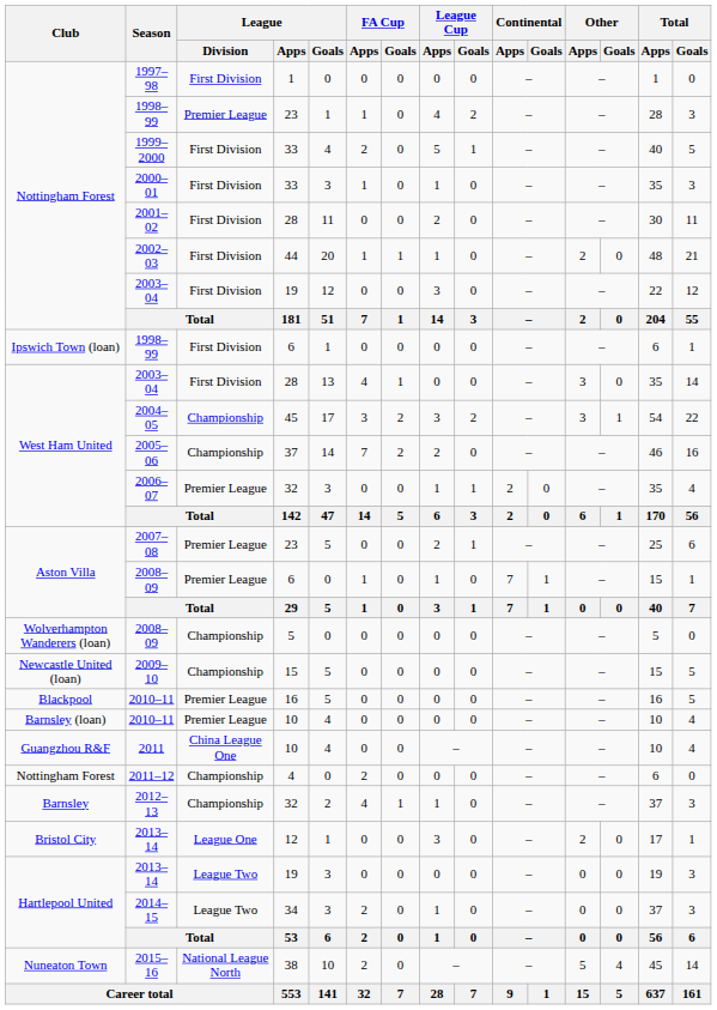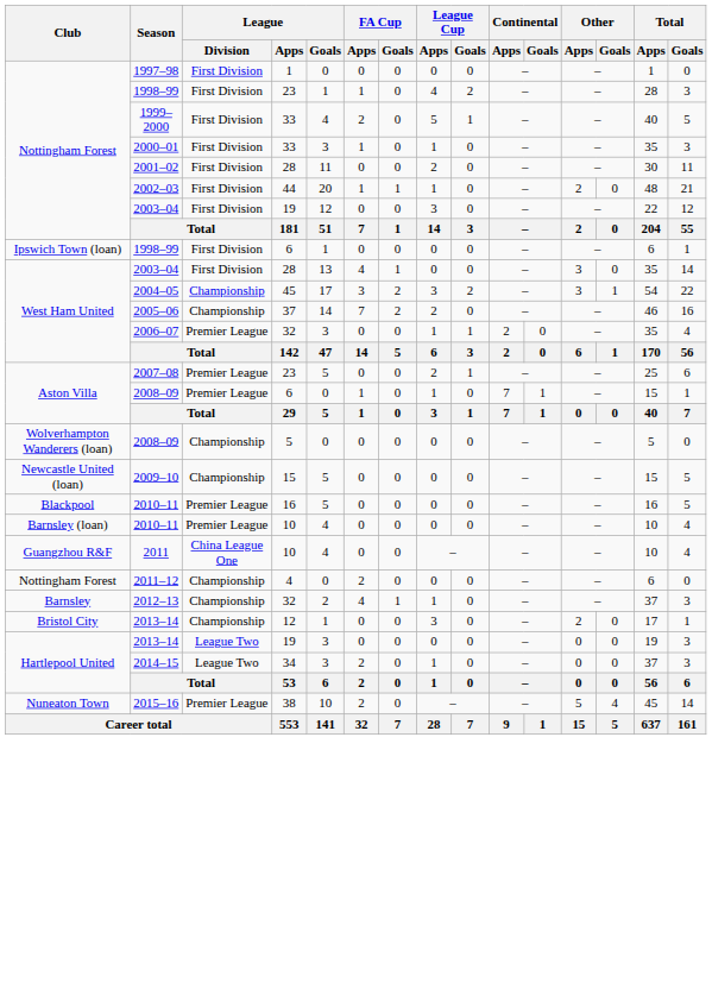1998–99 / 23 | League / Division: Premier League -> First Division
2013–14 / 12 | League / Division: League One -> Championship
2015–16 | League / Division: National League North -> Premier League
